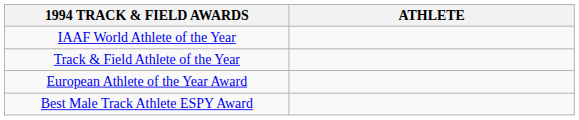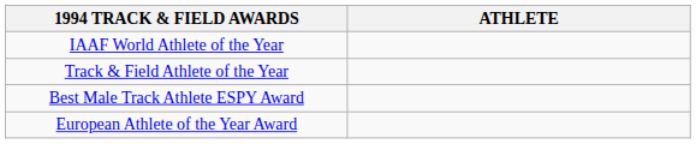rows swapped: European Athlete of the Year Award <-> Best Male Track Athlete ESPY Award
